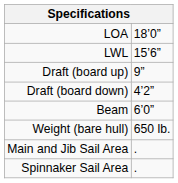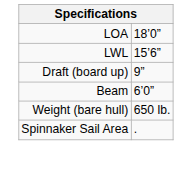- row: Draft (board down) | 4’2”
- row: Main and Jib Sail Area | .
